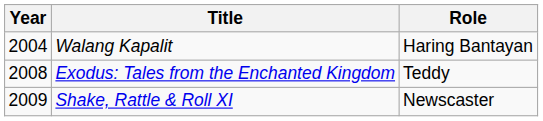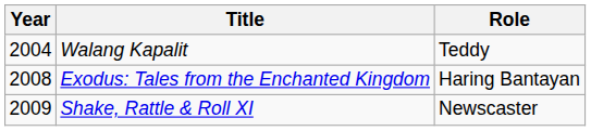Walang Kapalit | Role: Haring Bantayan -> Teddy
Exodus: Tales from the Enchanted Kingdom | Role: Teddy -> Haring Bantayan
